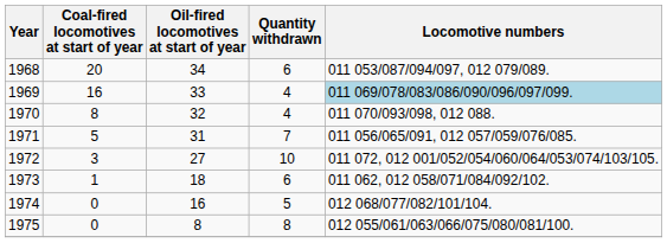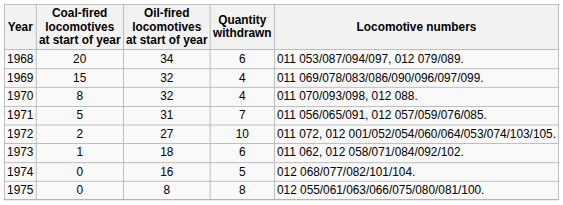1969 | Coal-fired locomotives at start of year: 16 -> 15
1969 | Oil-fired locomotives at start of year: 33 -> 32
1969 | Locomotive numbers: lightblue background -> no background
1972 | Coal-fired locomotives at start of year: 3 -> 2
